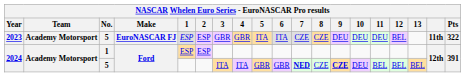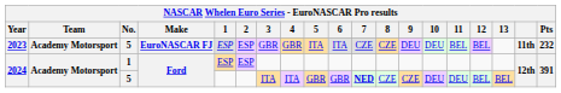2023 | 11: DEU -> BEL
2023 | Pts: 322 -> 232
2024 / 5 | 9: bold -> normal
2024 / 5 | 11: BEL -> DEU
